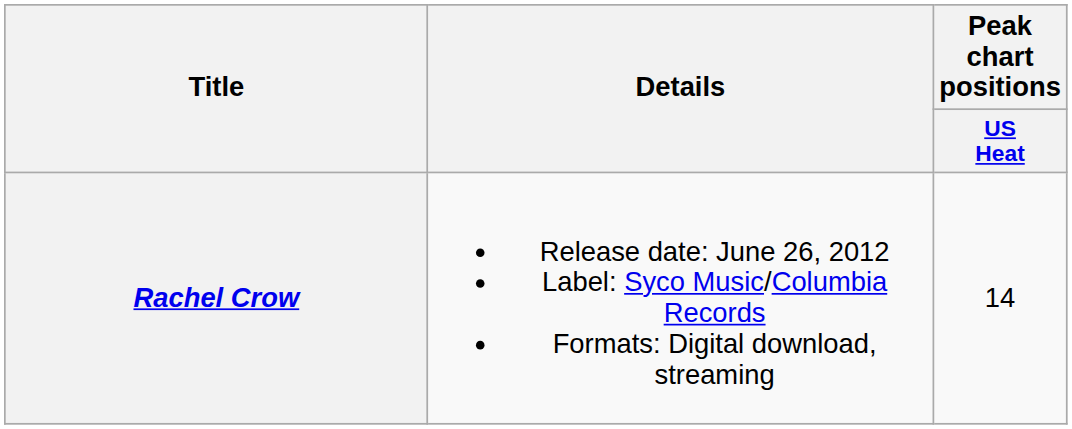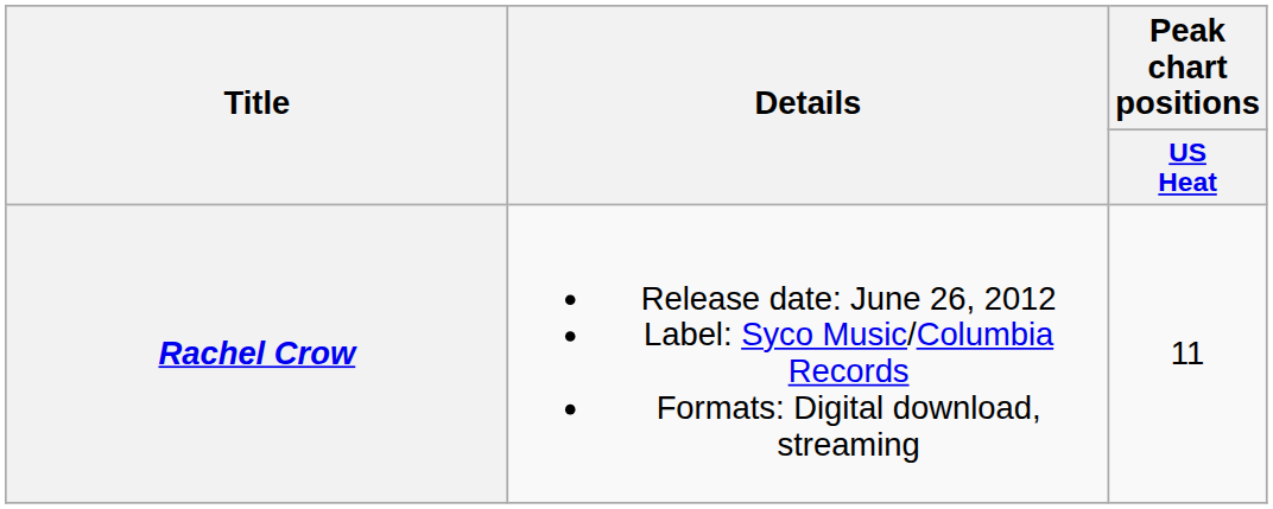Rachel Crow | Peak chart positions / US Heat: 14 -> 11
